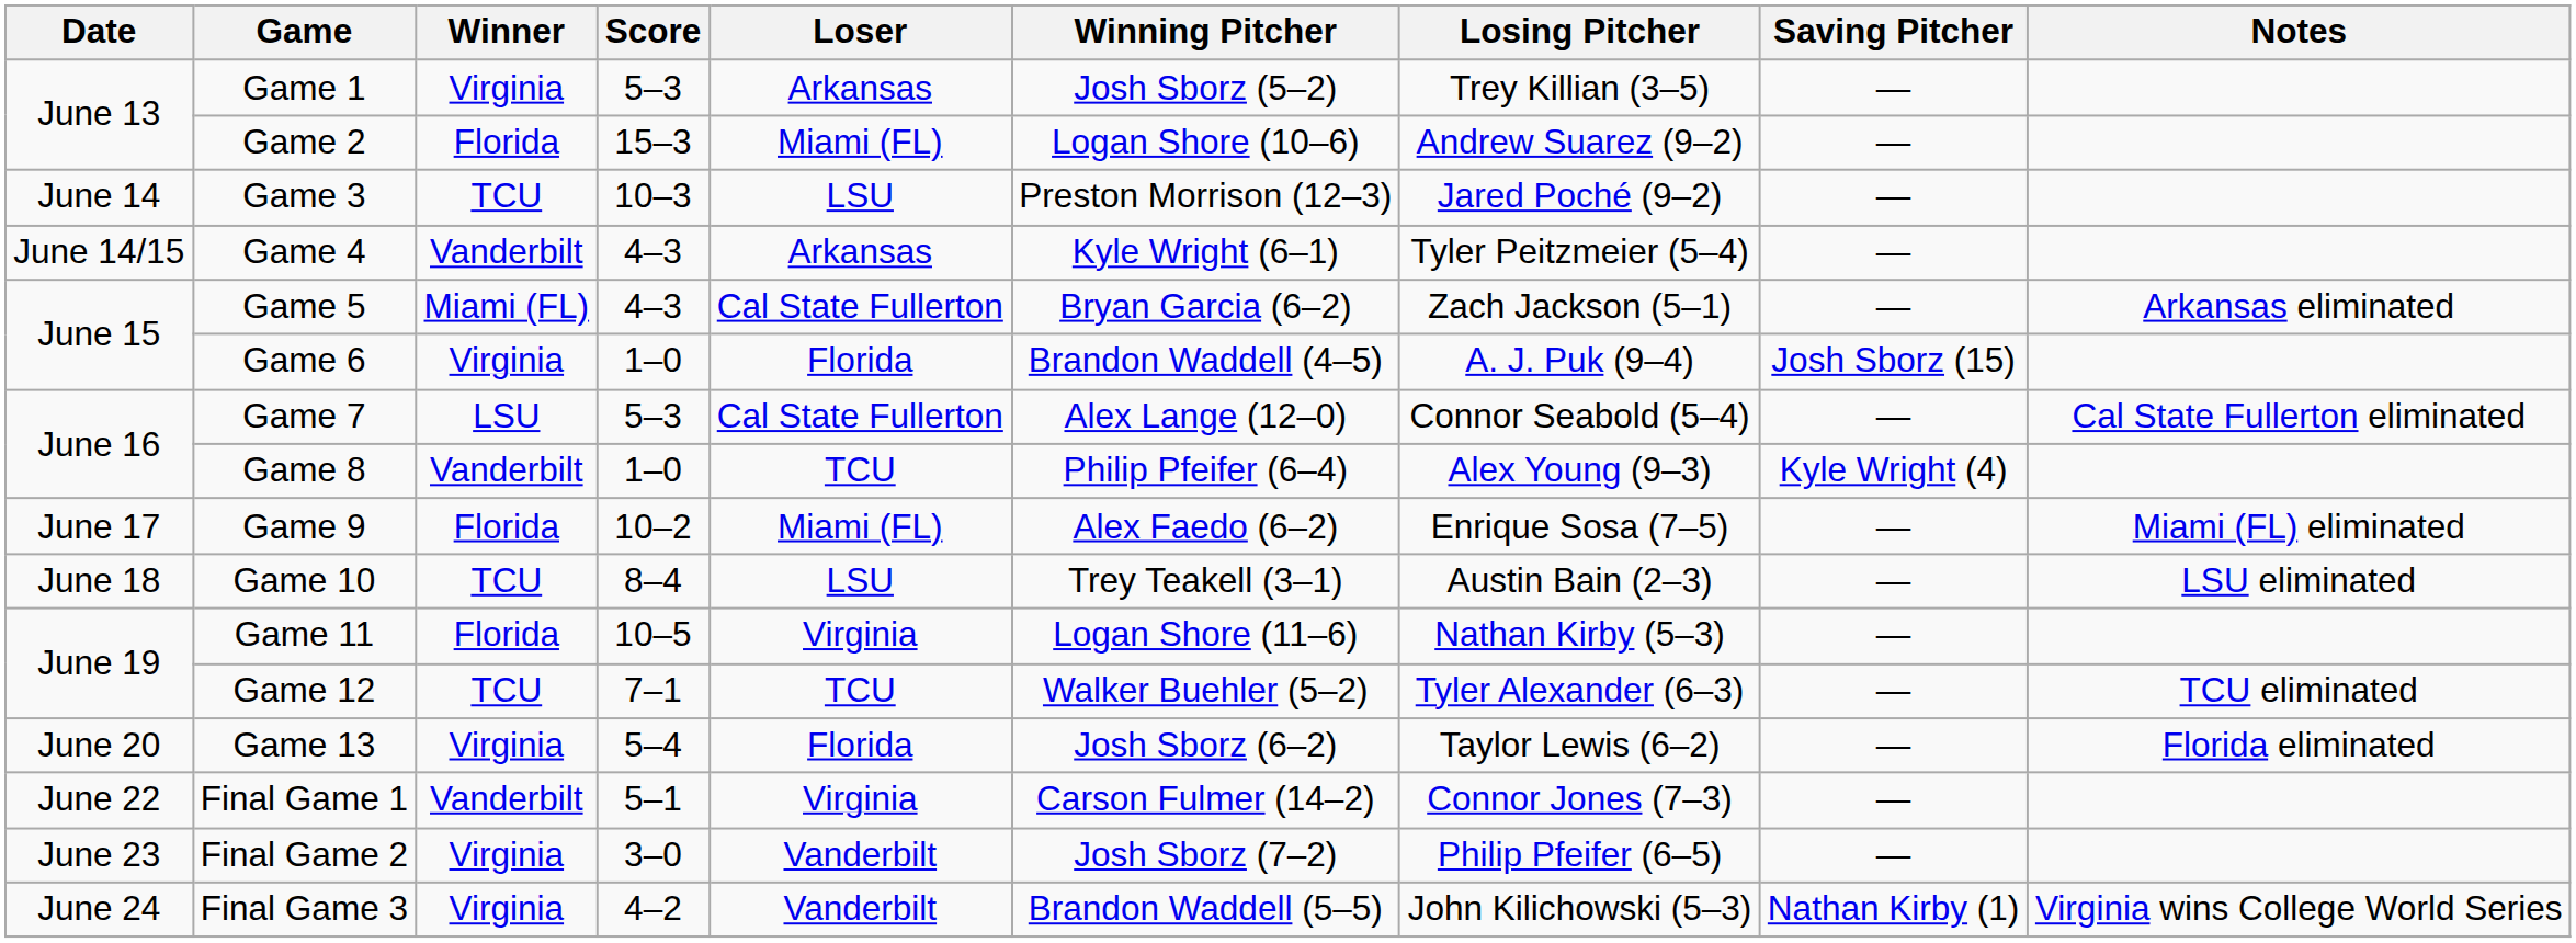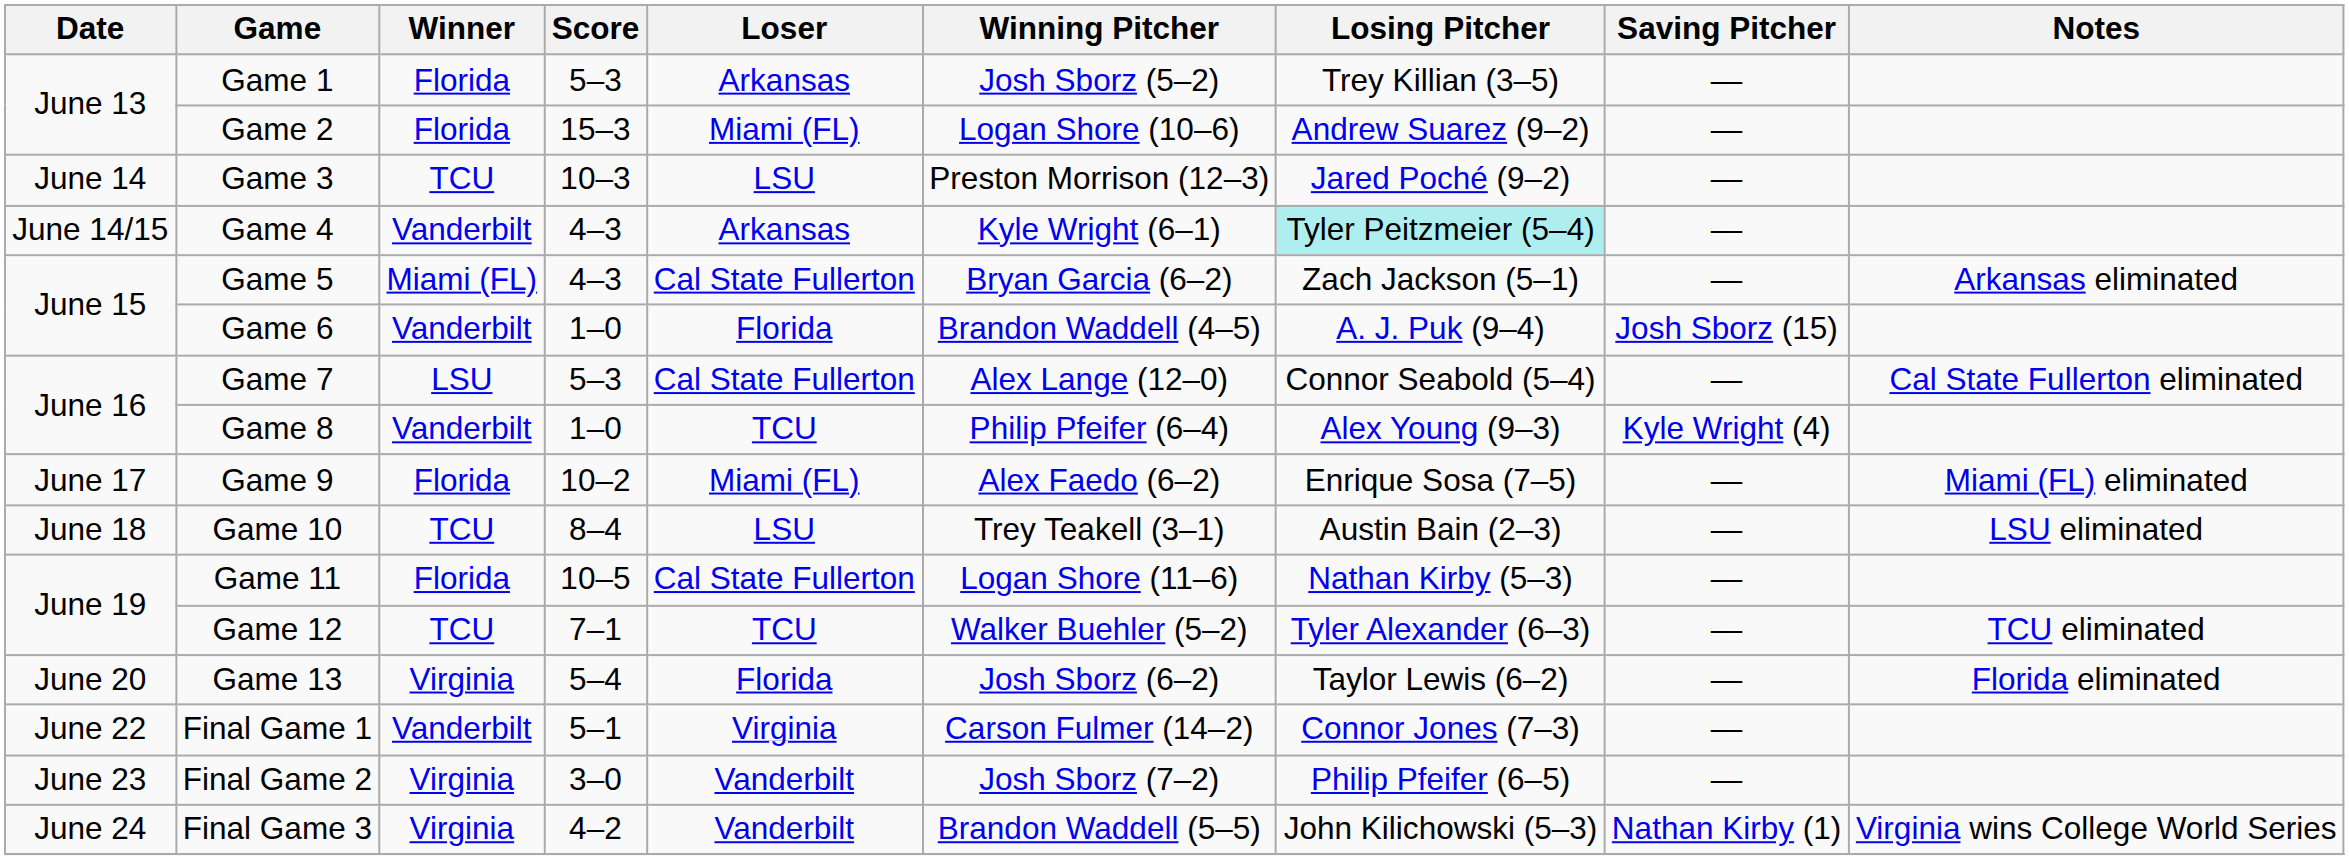Game 1 | Winner: Virginia -> Florida
Game 4 | Losing Pitcher: no background -> paleturquoise background
Game 6 | Winner: Virginia -> Vanderbilt
Game 11 | Loser: Virginia -> Cal State Fullerton
